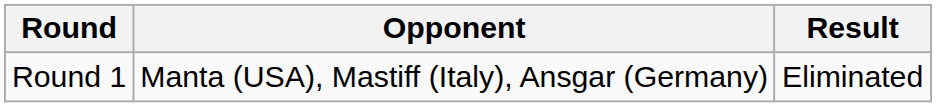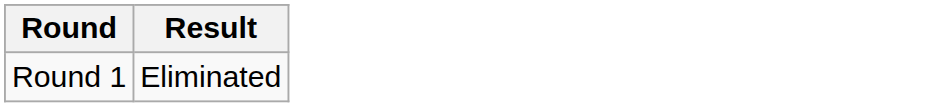- column: Opponent | Manta (USA), Mastiff (Italy), Ansgar (Germany)
